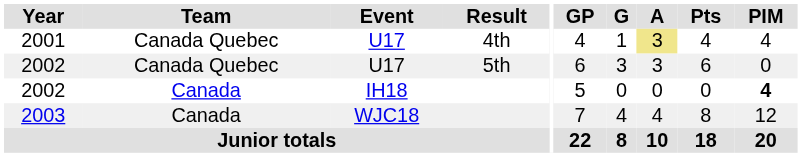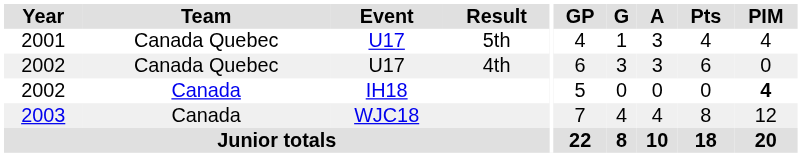2001 | Result: 4th -> 5th
2001 | A: khaki background -> no background
2002 / U17 | Result: 5th -> 4th
